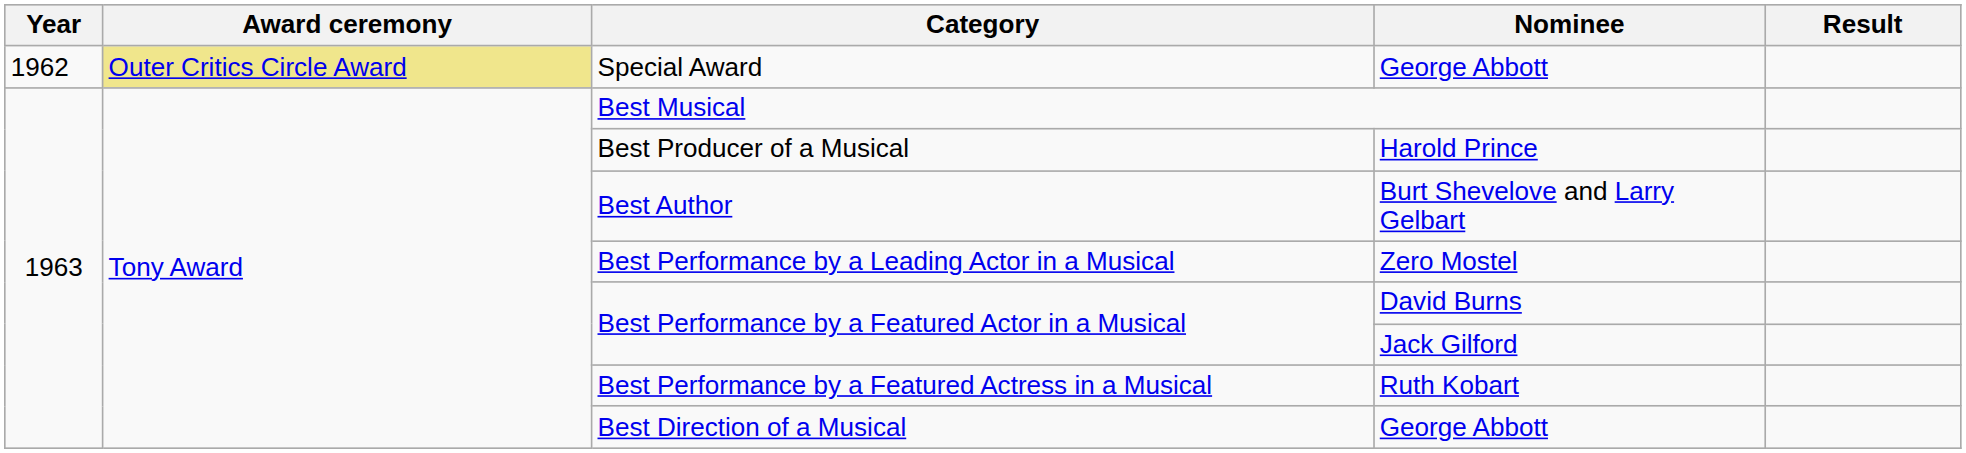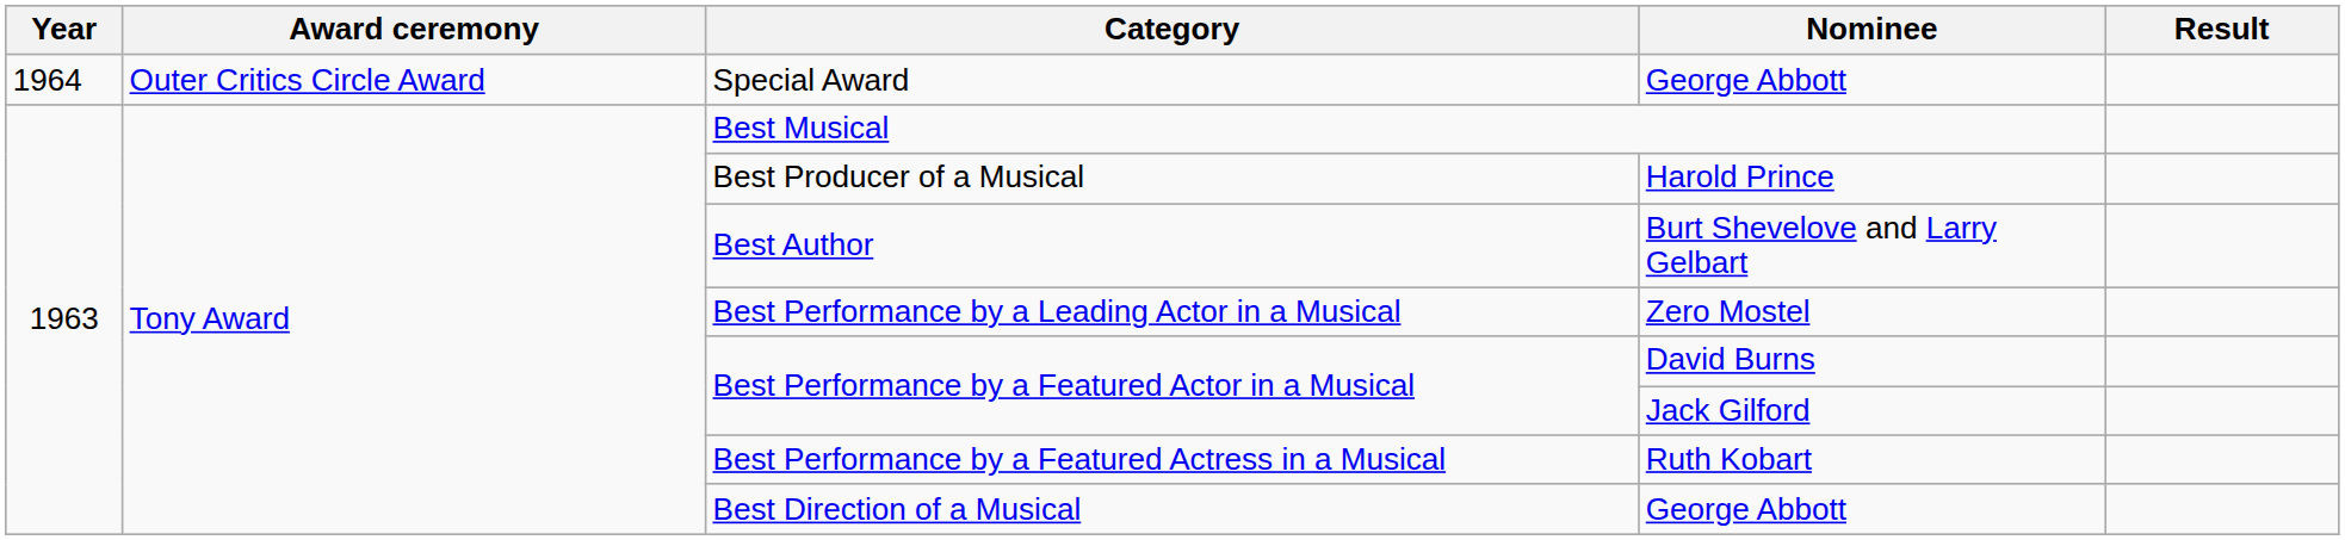Special Award | Year: 1962 -> 1964
Special Award | Award ceremony: khaki background -> no background
